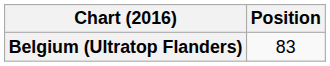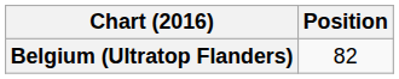Belgium (Ultratop Flanders) | Position: 83 -> 82
